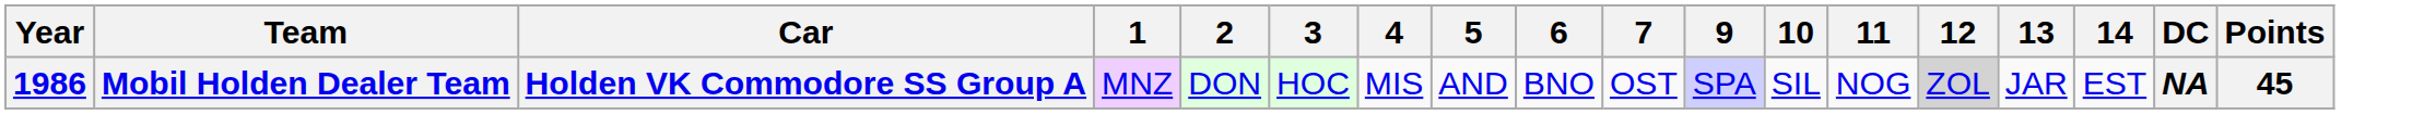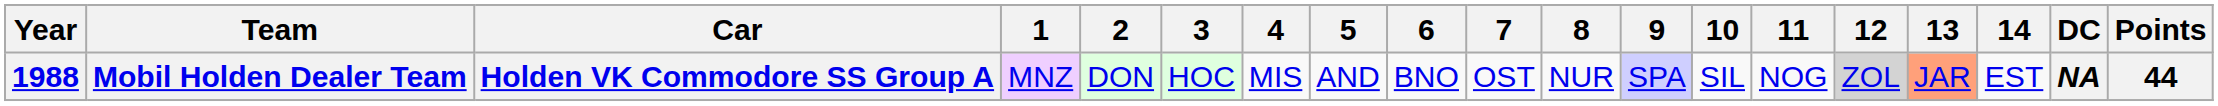+ column: 8 | NUR
Mobil Holden Dealer Team | Year: 1986 -> 1988
Mobil Holden Dealer Team | 13: no background -> lightsalmon background
Mobil Holden Dealer Team | Points: 45 -> 44
